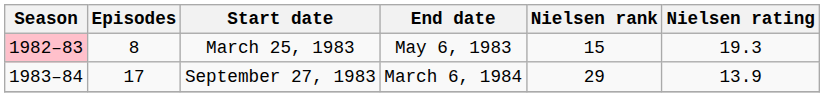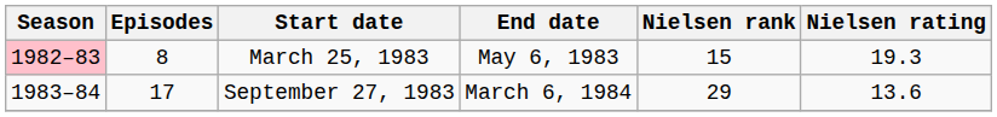September 27, 1983 | Nielsen rating: 13.9 -> 13.6
